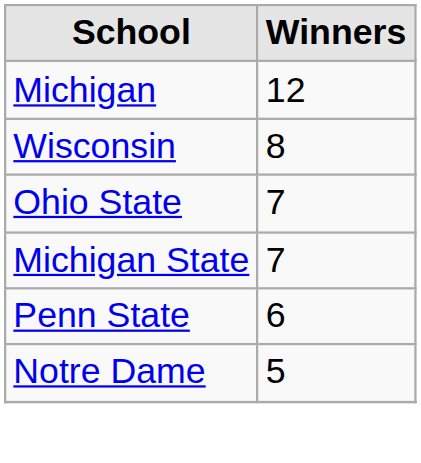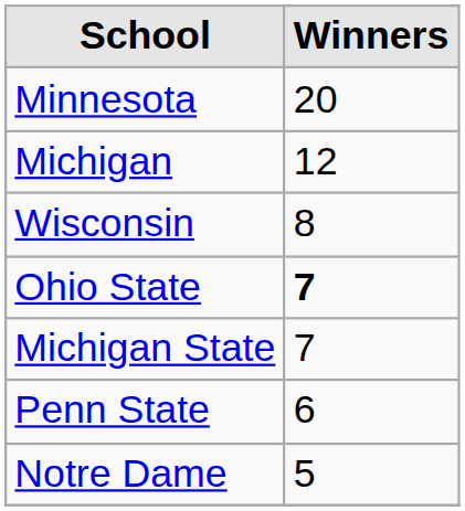+ row: Minnesota | 20
Ohio State | Winners: normal -> bold
